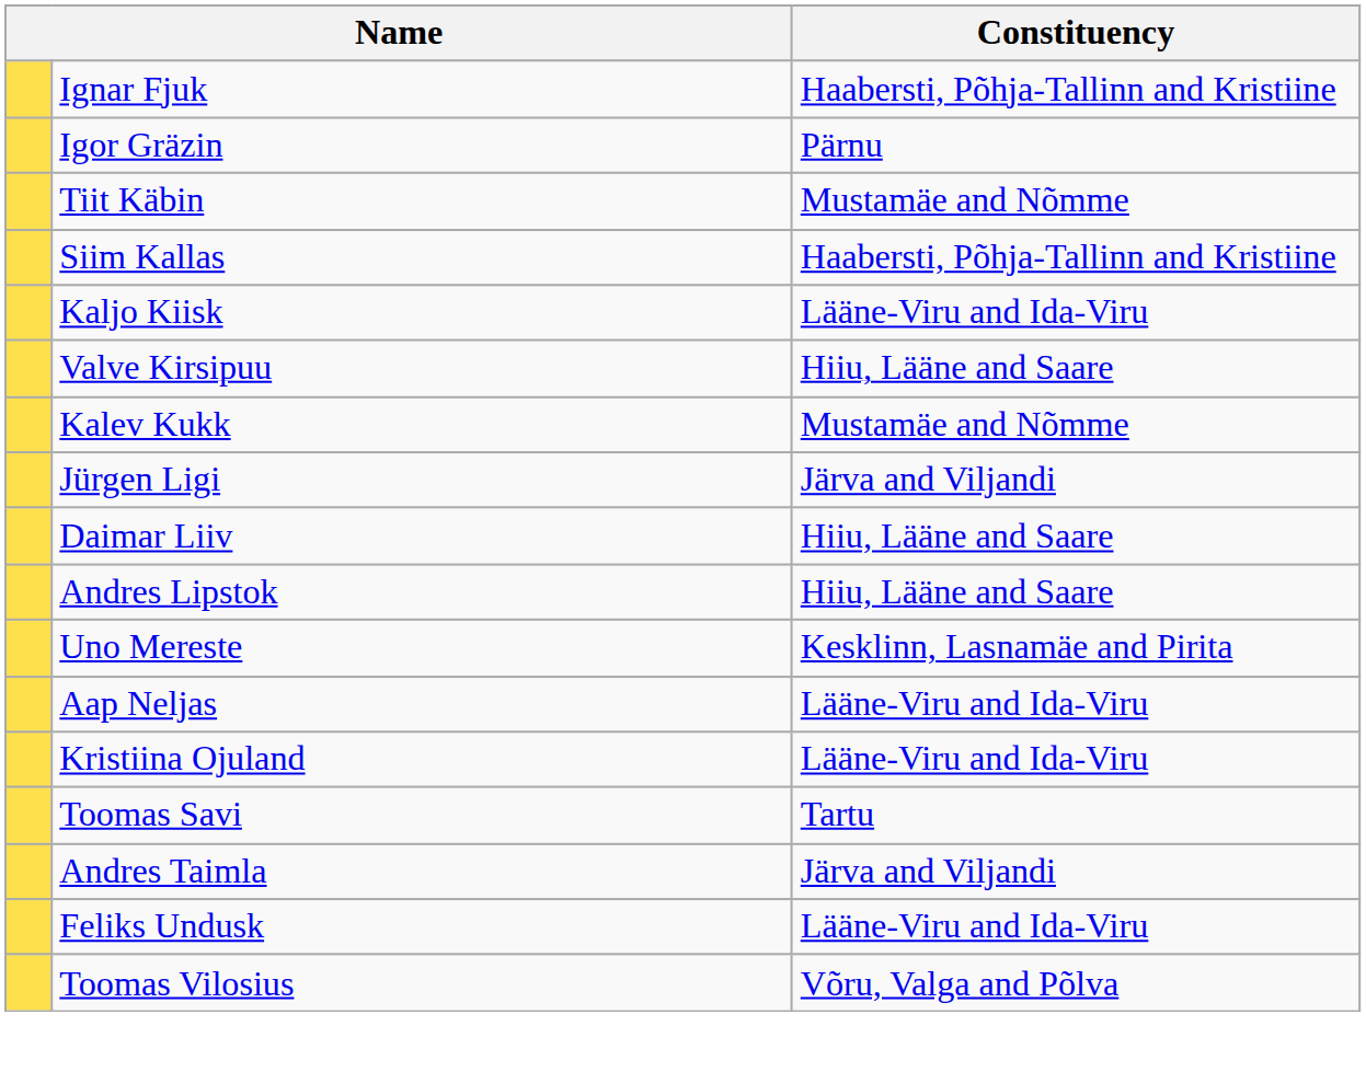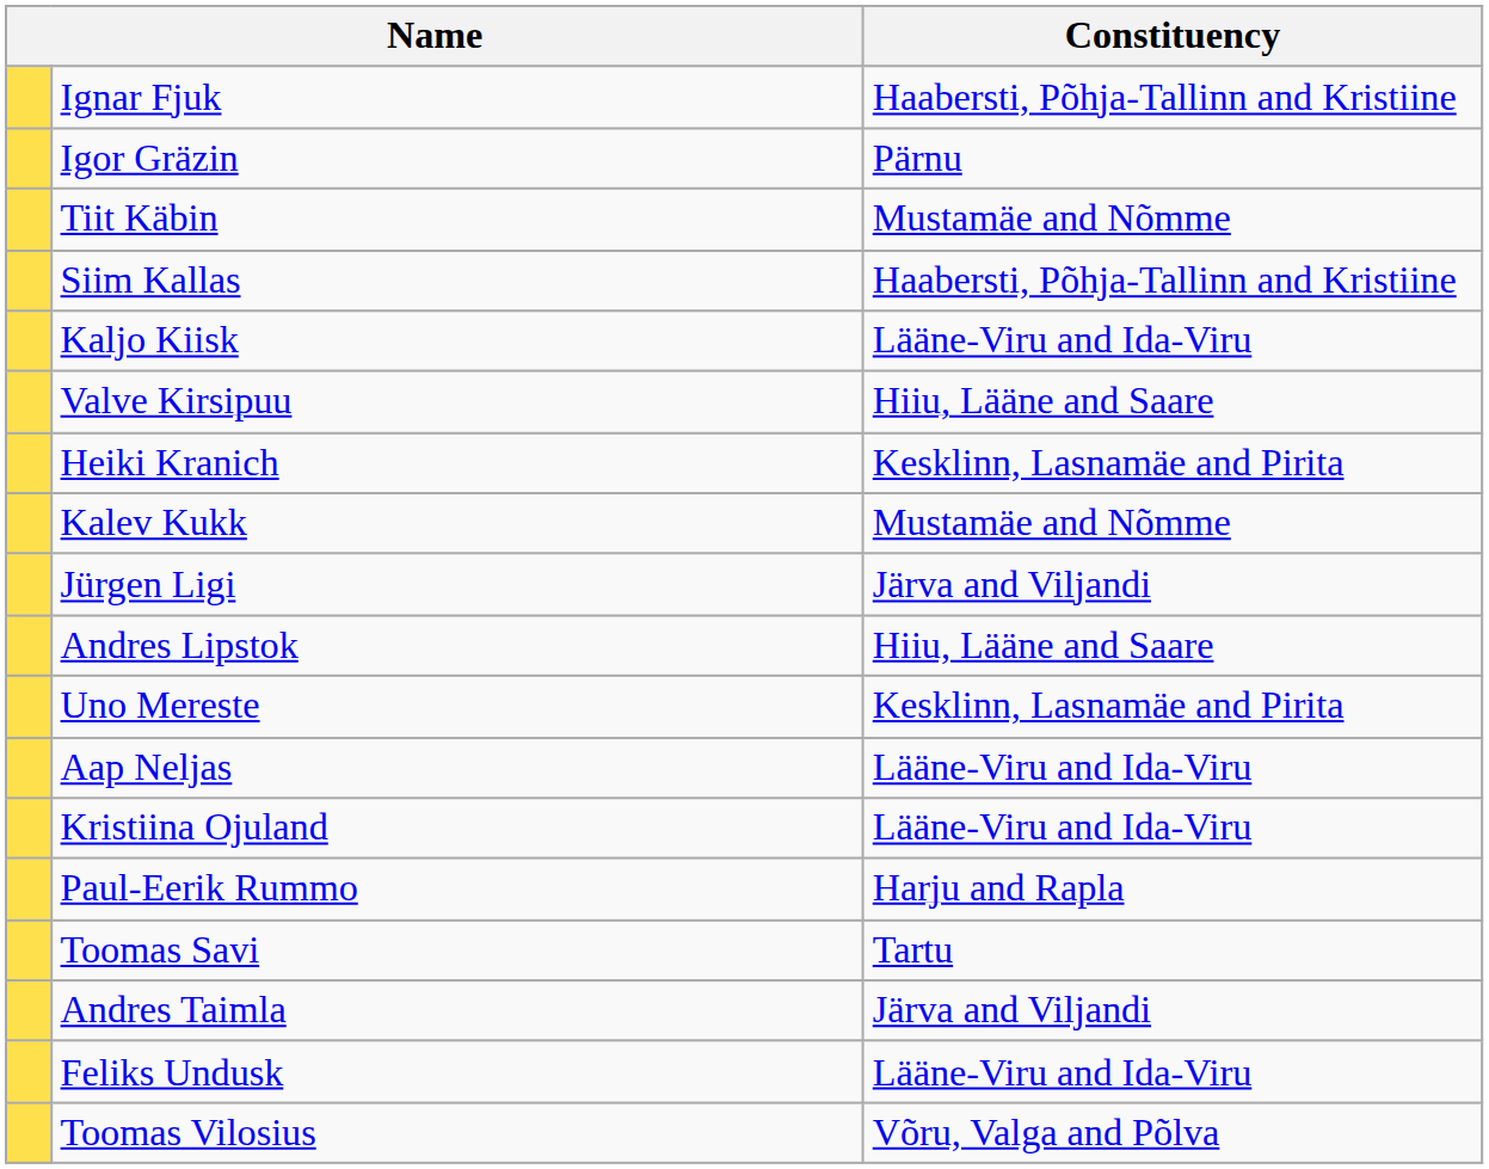+ row: Heiki Kranich | Kesklinn, Lasnamäe and Pirita
- row: Daimar Liiv | Hiiu, Lääne and Saare
+ row: Paul-Eerik Rummo | Harju and Rapla
